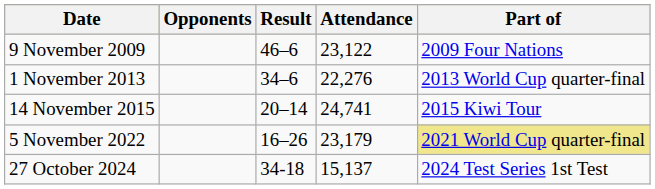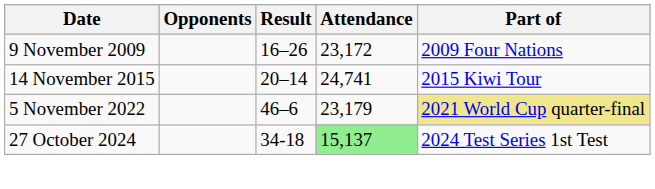9 November 2009 | Result: 46–6 -> 16–26
9 November 2009 | Attendance: 23,122 -> 23,172
- row: 1 November 2013 | 34–6 | 22,276 | 2013 World Cup quarter-final
5 November 2022 | Result: 16–26 -> 46–6
27 October 2024 | Attendance: no background -> lightgreen background
